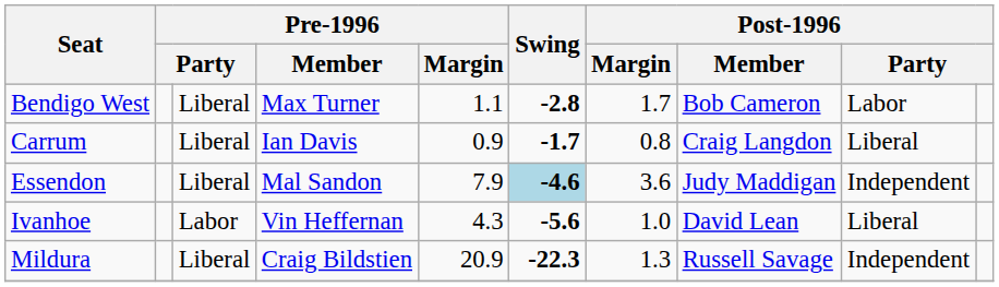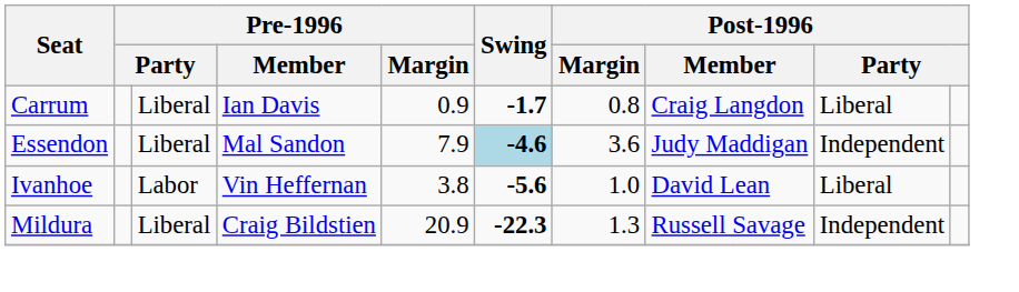- row: Bendigo West | Liberal | Max Turner | 1.1 | -2.8 | 1.7 | Bob Cameron | Labor
Ivanhoe | Pre-1996 / Margin: 4.3 -> 3.8
